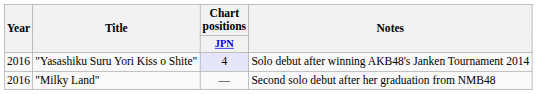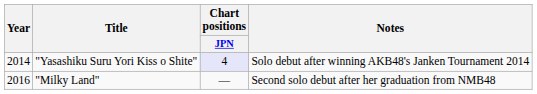"Yasashiku Suru Yori Kiss o Shite" | Year: 2016 -> 2014
